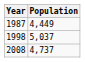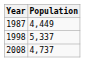1998 | Population: 5,037 -> 5,337
